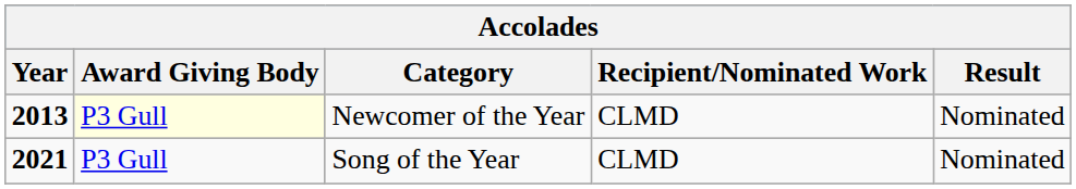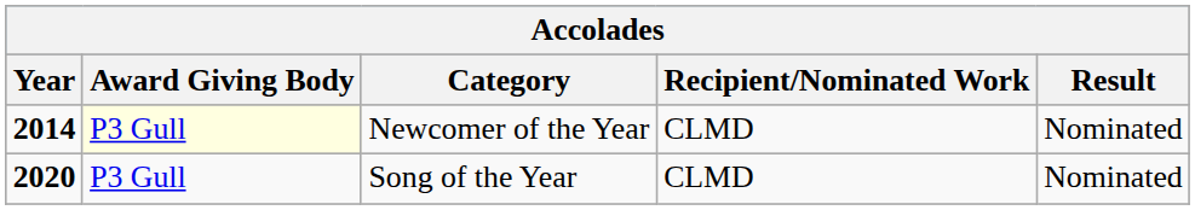Newcomer of the Year | Year: 2013 -> 2014
Song of the Year | Year: 2021 -> 2020
